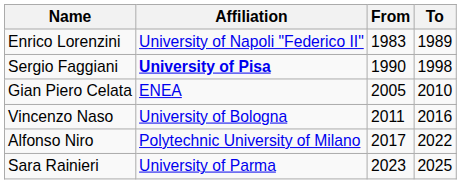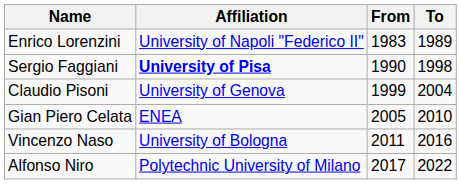+ row: Claudio Pisoni | University of Genova | 1999 | 2004
- row: Sara Rainieri | University of Parma | 2023 | 2025
